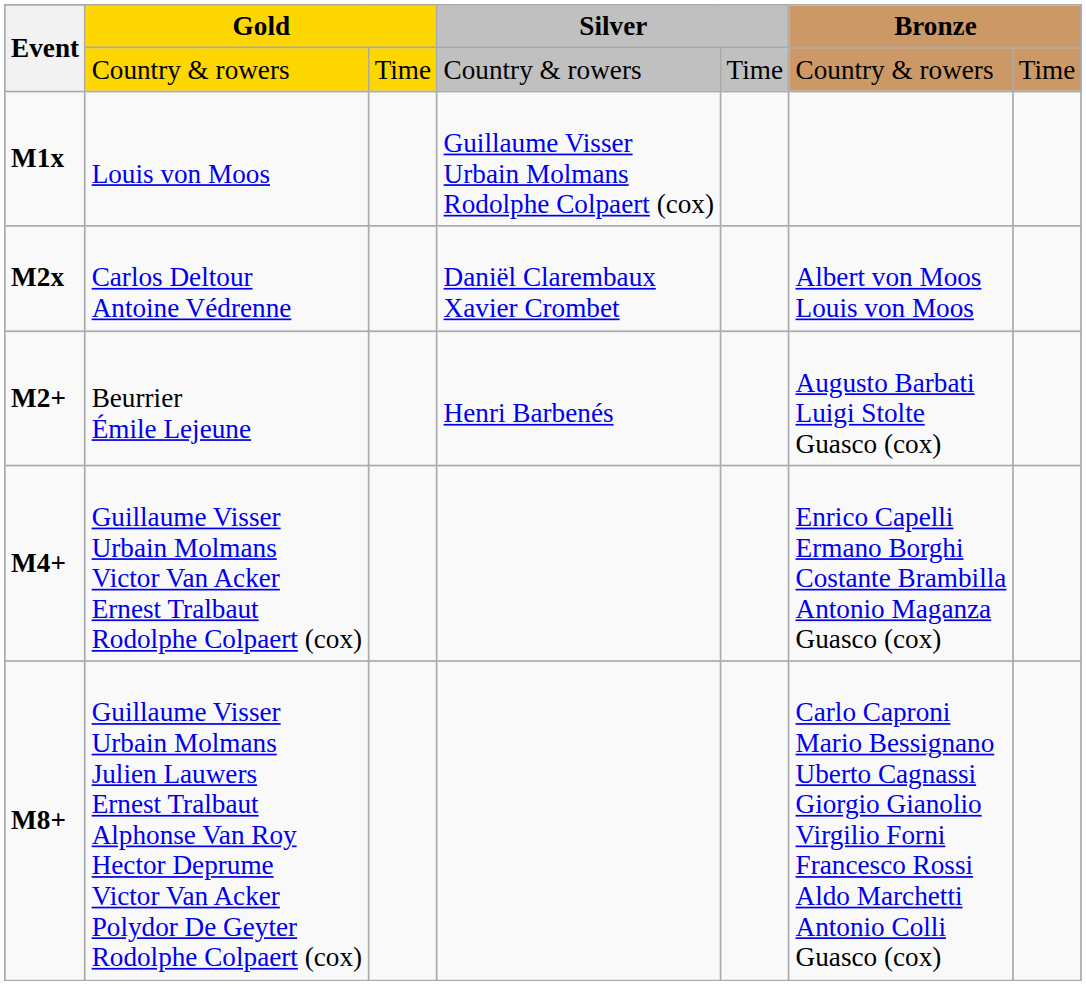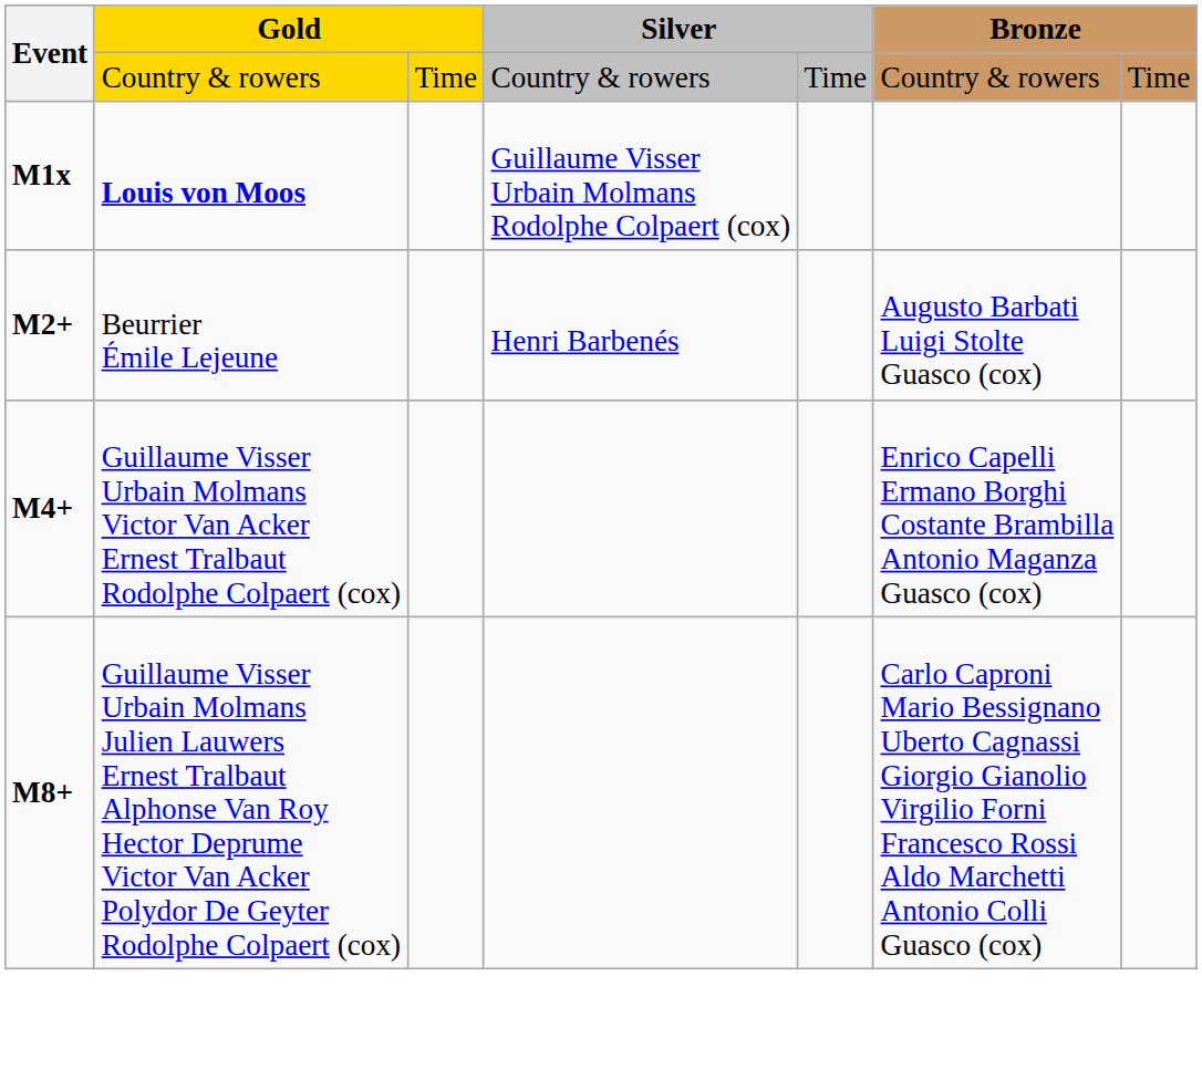M1x | column 2: normal -> bold
- row: M2x | Carlos Deltour Antoine Védrenne | Daniël Clarembaux Xavier Crombet | Albert von Moos Louis von Moos
